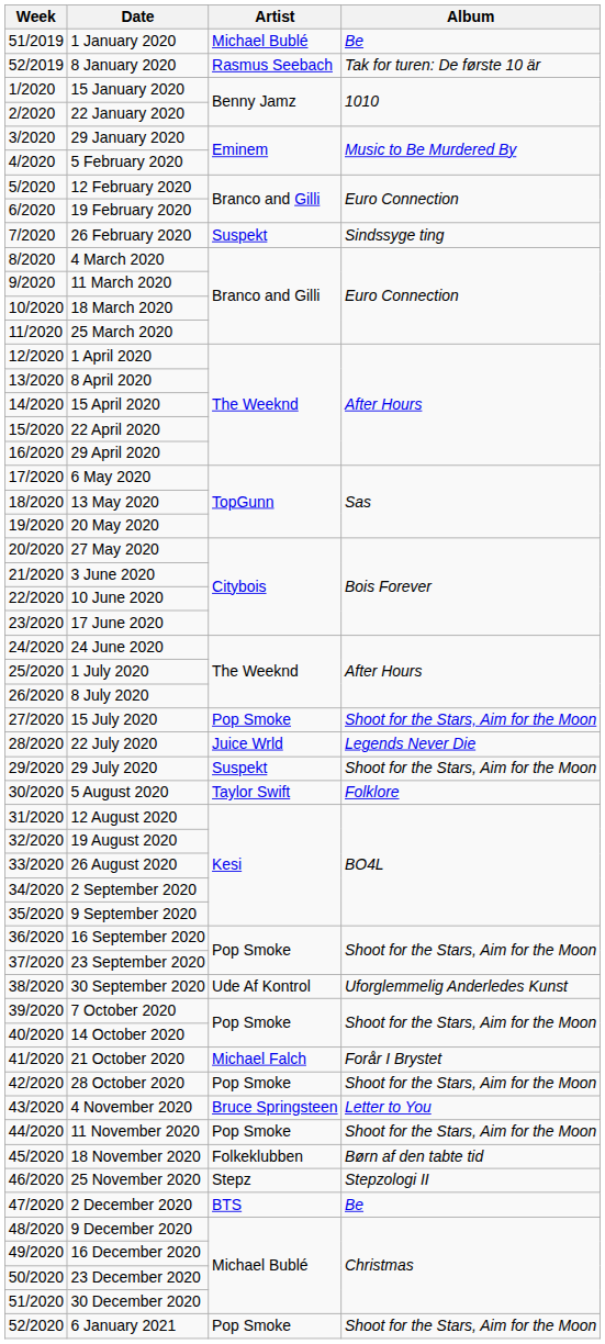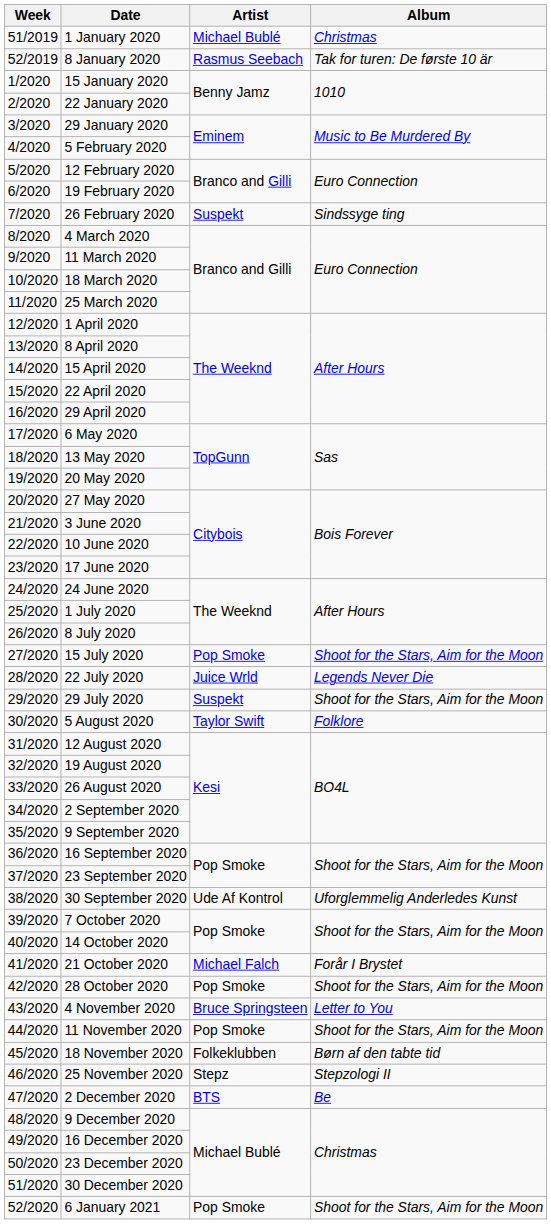1 January 2020 | Album: Be -> Christmas
